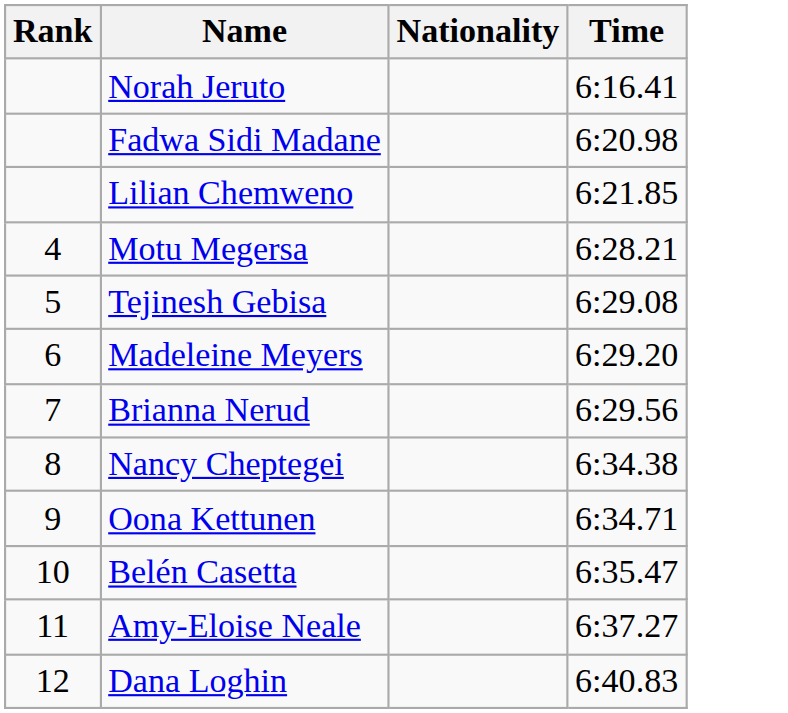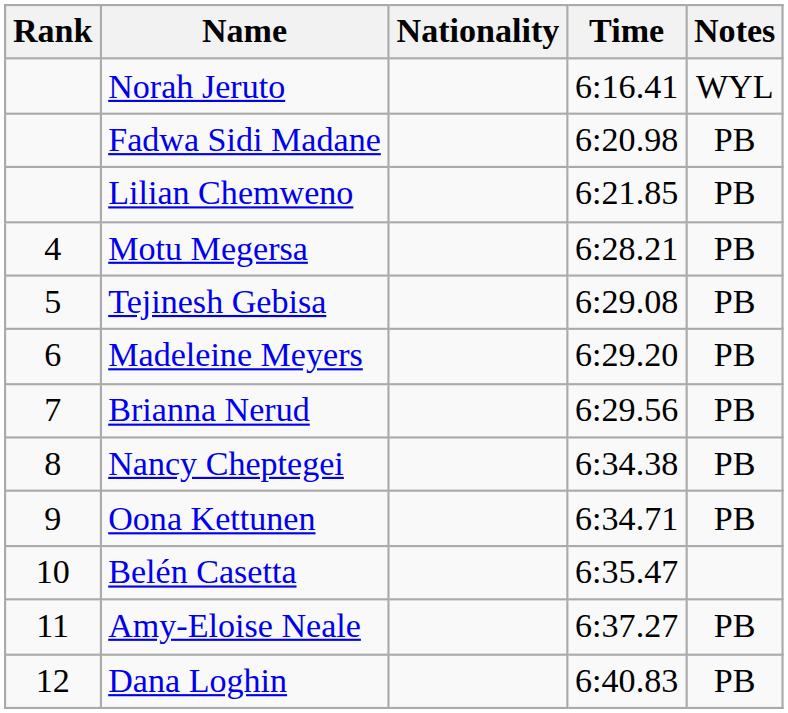+ column: Notes | WYL | PB | PB | PB | PB | PB | PB | PB | PB | PB | PB
